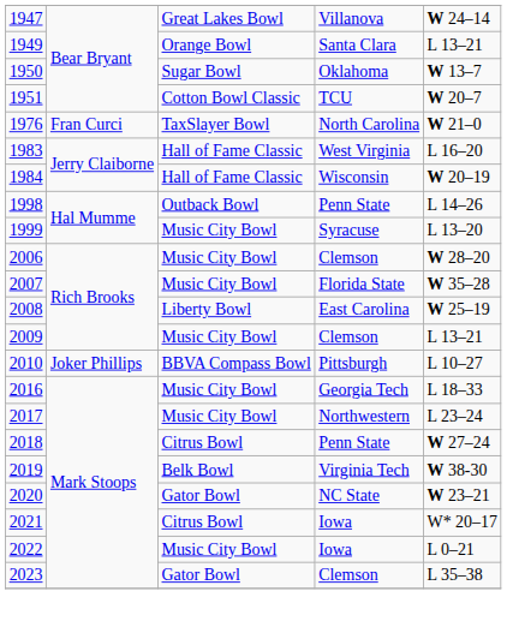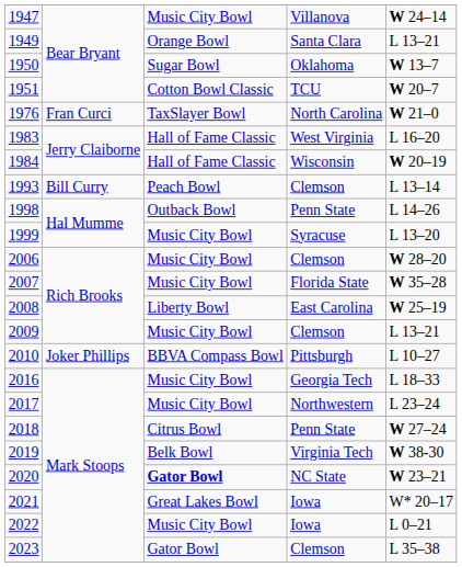1947 | column 3: Great Lakes Bowl -> Music City Bowl
+ row: 1993 | Bill Curry | Peach Bowl | Clemson | L 13–14
2020 | column 3: normal -> bold
2021 | column 3: Citrus Bowl -> Great Lakes Bowl
